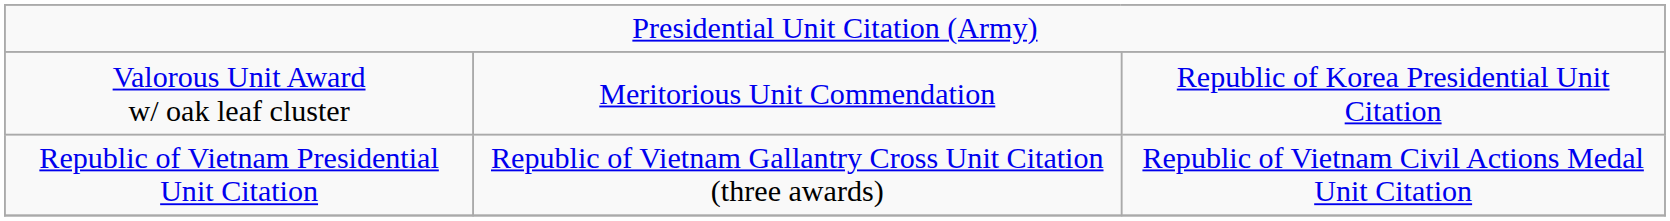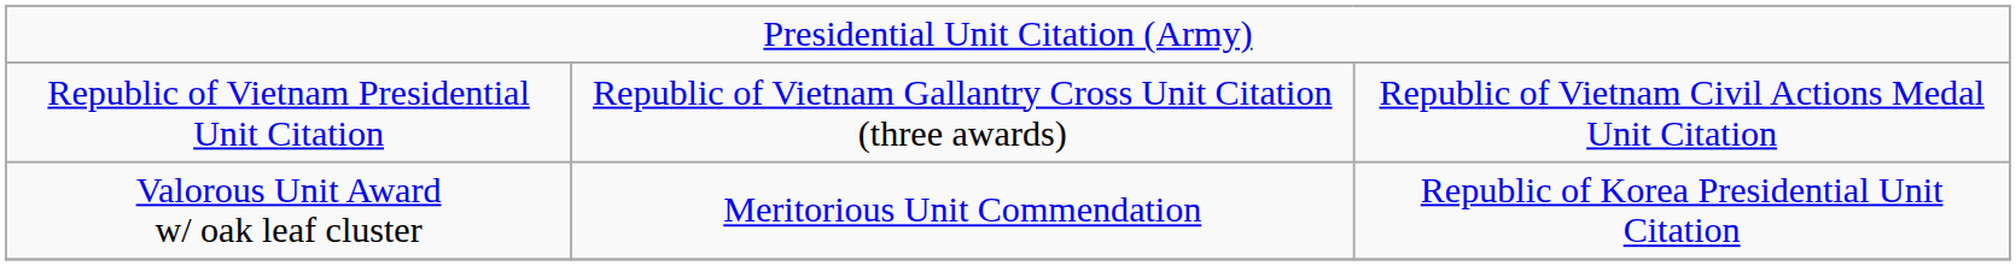rows swapped: Valorous Unit Award w/ oak leaf cluster <-> Republic of Vietnam Presidential Unit Citation
